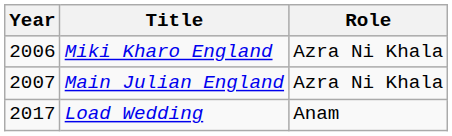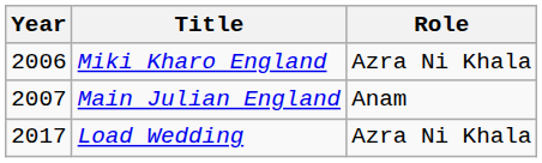Main Julian England | Role: Azra Ni Khala -> Anam
Load Wedding | Role: Anam -> Azra Ni Khala
